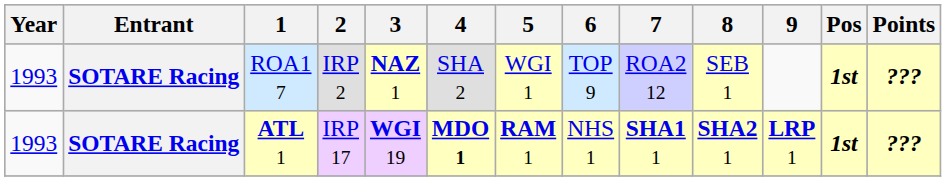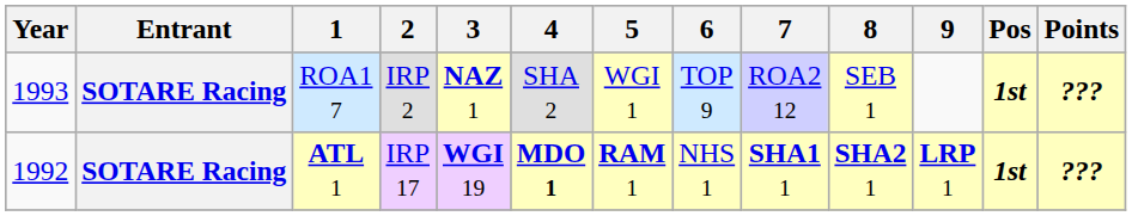ATL 1 | Year: 1993 -> 1992
